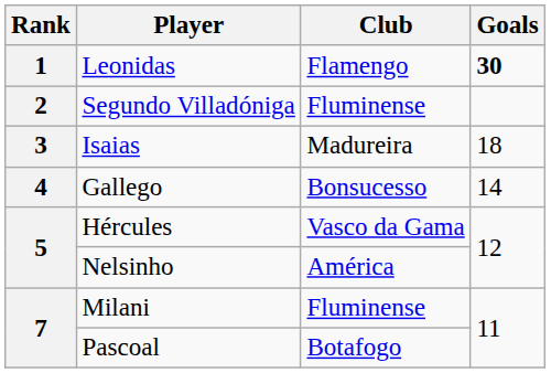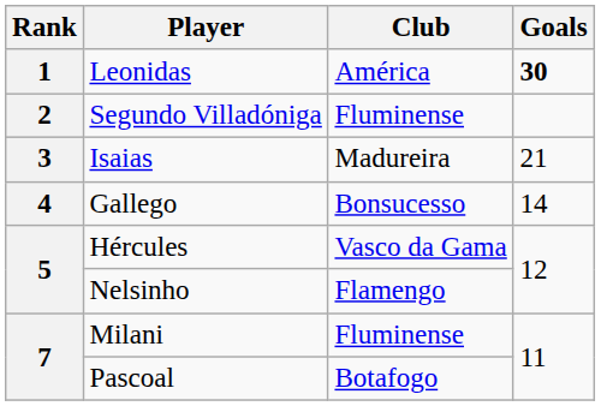Leonidas | Club: Flamengo -> América
Isaias | Goals: 18 -> 21
Nelsinho | Club: América -> Flamengo
